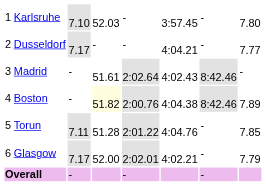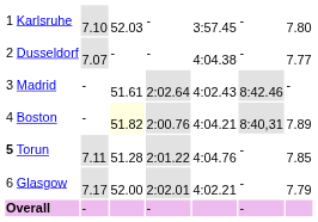Dusseldorf | column 3: 7.17 -> 7.07
Dusseldorf | column 6: 4:04.21 -> 4:04.38
Boston | column 6: 4:04.38 -> 4:04.21
Boston | column 7: 8:42.46 -> 8:40,31
Torun | column 1: normal -> bold
